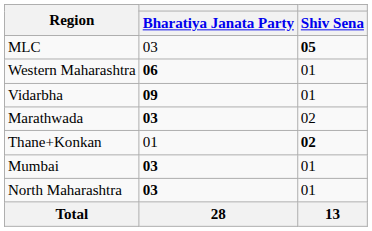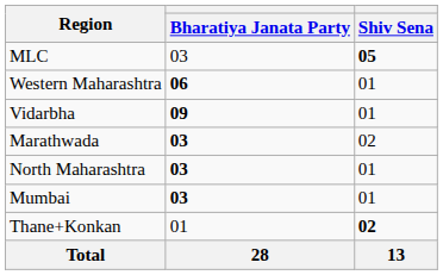rows swapped: Thane+Konkan <-> North Maharashtra
